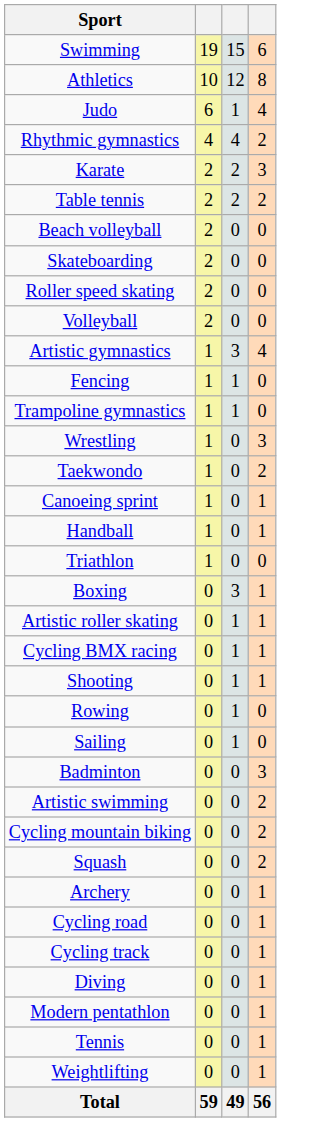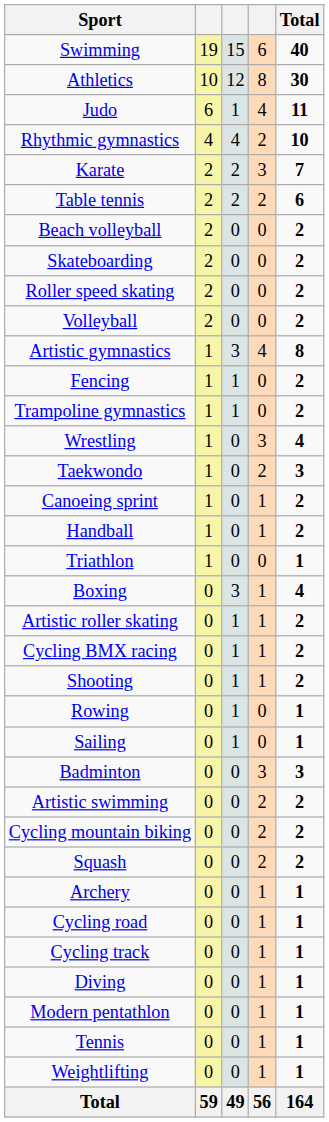+ column: Total | 40 | 30 | 11 | 10 | 7 | 6 | 2 | 2 | 2 | 2 | 8 | 2 | 2 | 4 | 3 | 2 | 2 | 1 | 4 | 2 | 2 | 2 | 1 | 1 | 3 | 2 | 2 | 2 | 1 | 1 | 1 | 1 | 1 | 1 | 1 | 164
